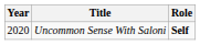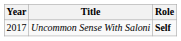Uncommon Sense With Saloni | Year: 2020 -> 2017
